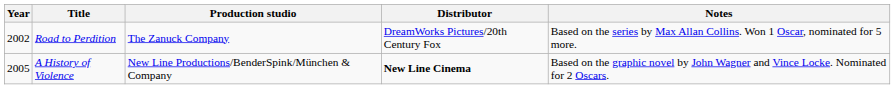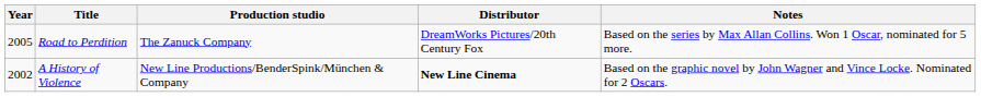Road to Perdition | Year: 2002 -> 2005
A History of Violence | Year: 2005 -> 2002
